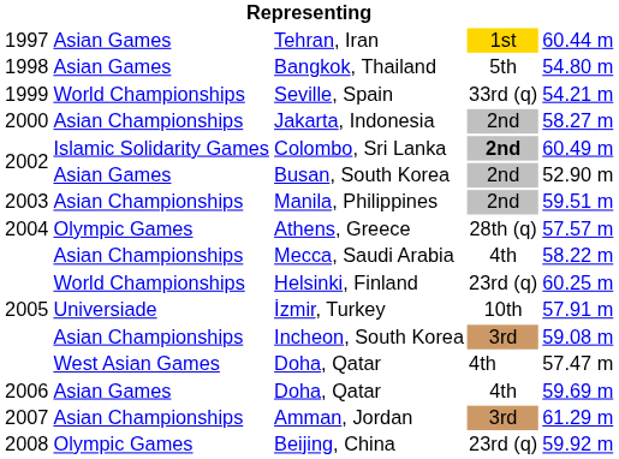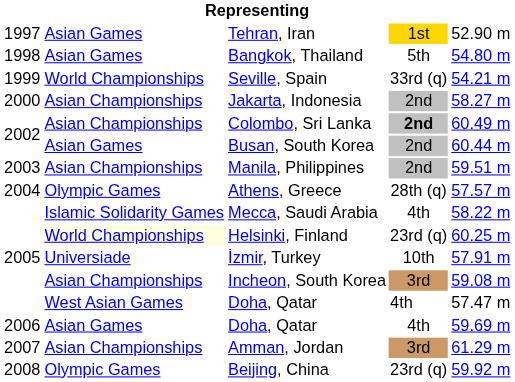Tehran, Iran | column 5: 60.44 m -> 52.90 m
Colombo, Sri Lanka | column 2: Islamic Solidarity Games -> Asian Championships
Busan, South Korea | column 5: 52.90 m -> 60.44 m
Mecca, Saudi Arabia | column 2: Asian Championships -> Islamic Solidarity Games
Helsinki, Finland | column 2: no background -> lightyellow background
